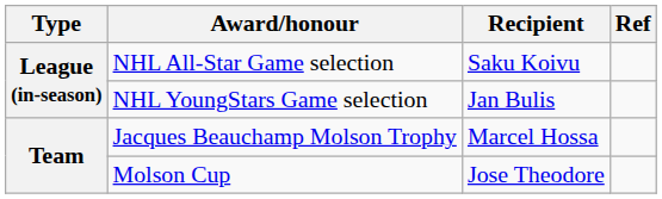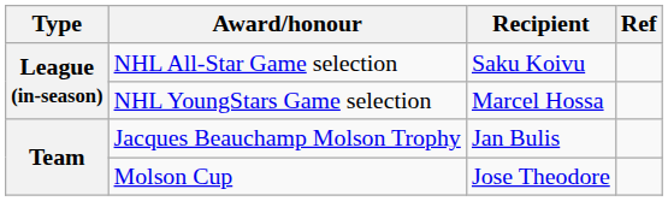NHL YoungStars Game selection | Recipient: Jan Bulis -> Marcel Hossa
Jacques Beauchamp Molson Trophy | Recipient: Marcel Hossa -> Jan Bulis
